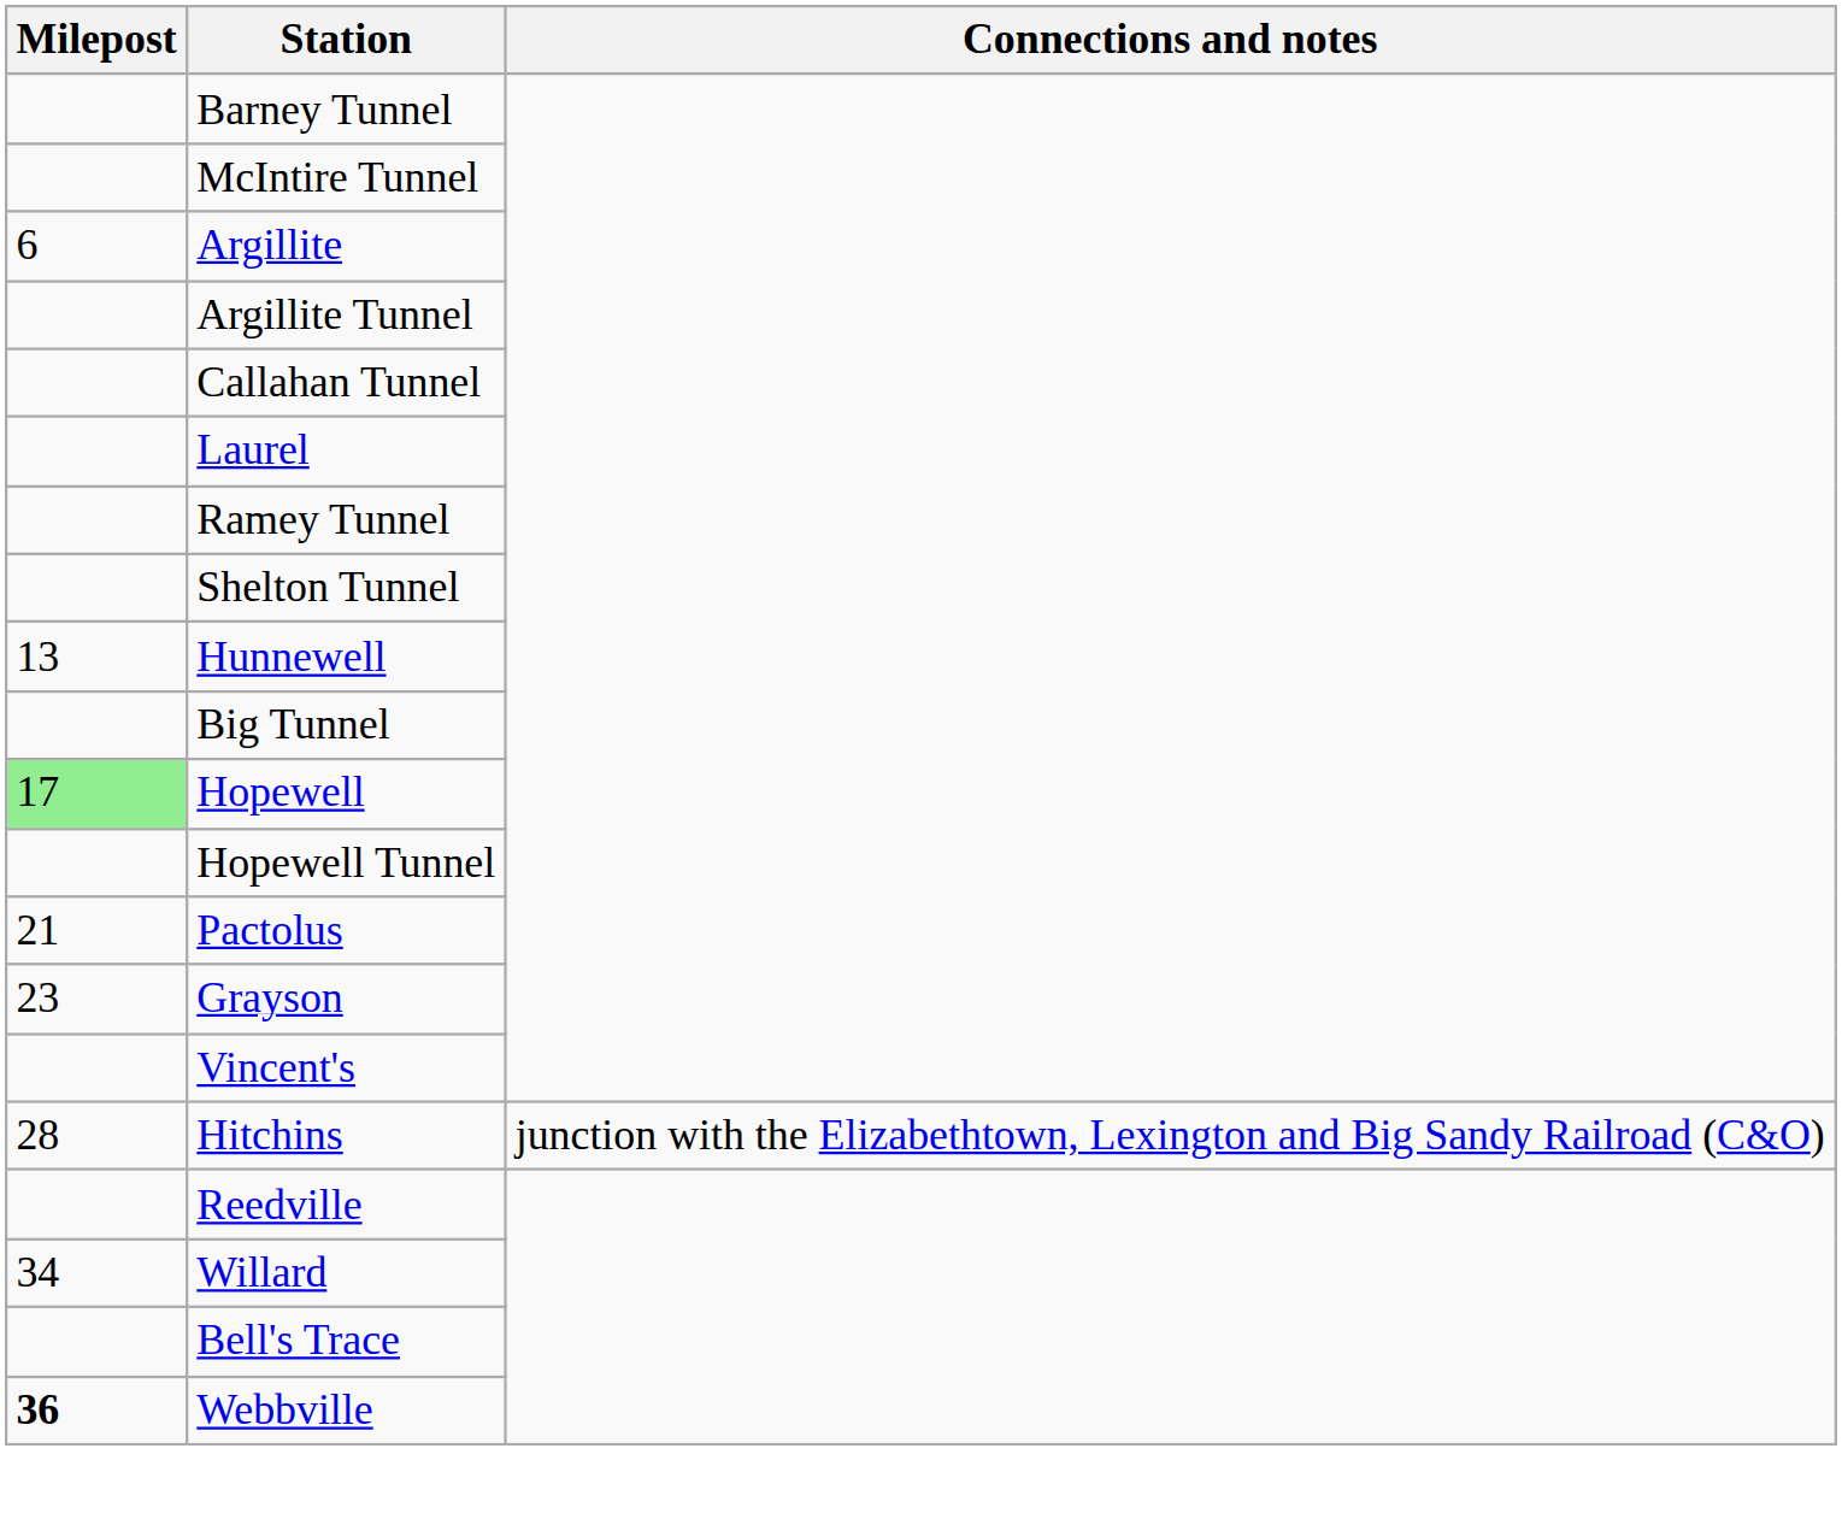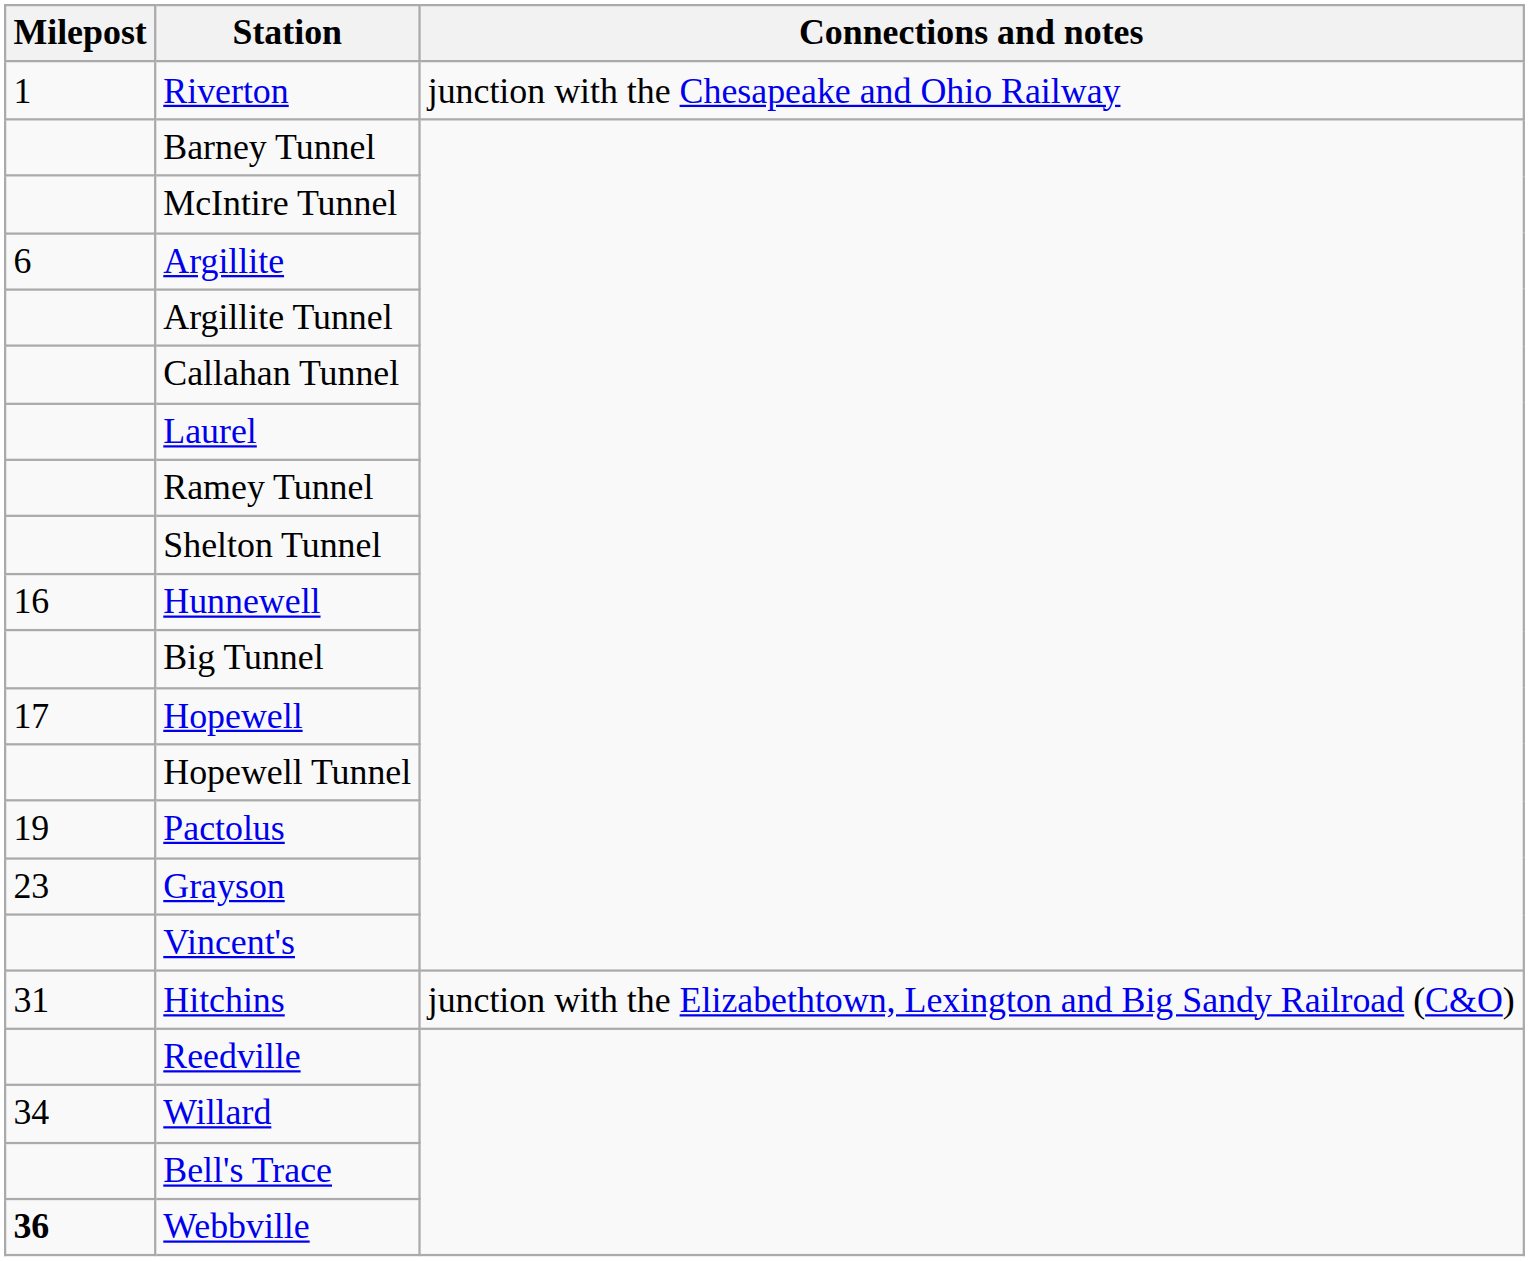+ row: 1 | Riverton | junction with the Chesapeake and Ohio Railway
Hunnewell | Milepost: 13 -> 16
Hopewell | Milepost: lightgreen background -> no background
Pactolus | Milepost: 21 -> 19
Hitchins | Milepost: 28 -> 31
